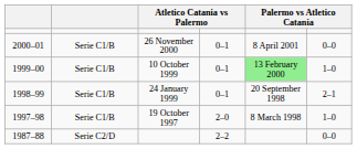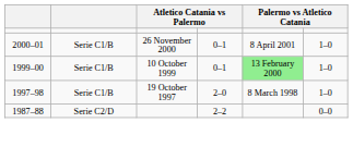2000–01 | column 6: 0–0 -> 1–0
- row: 1998–99 | Serie C1/B | 24 January 1999 | 0–1 | 20 September 1998 | 2–1
